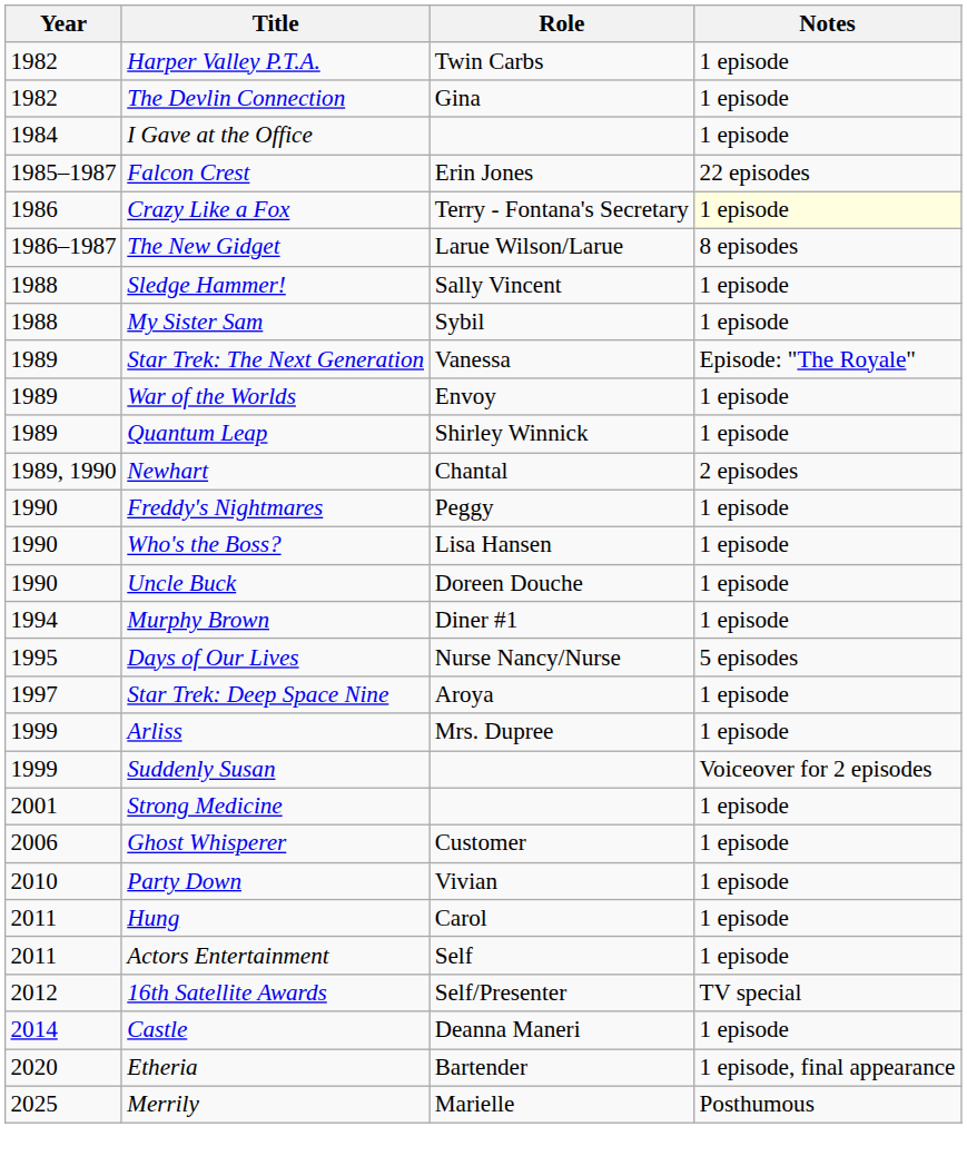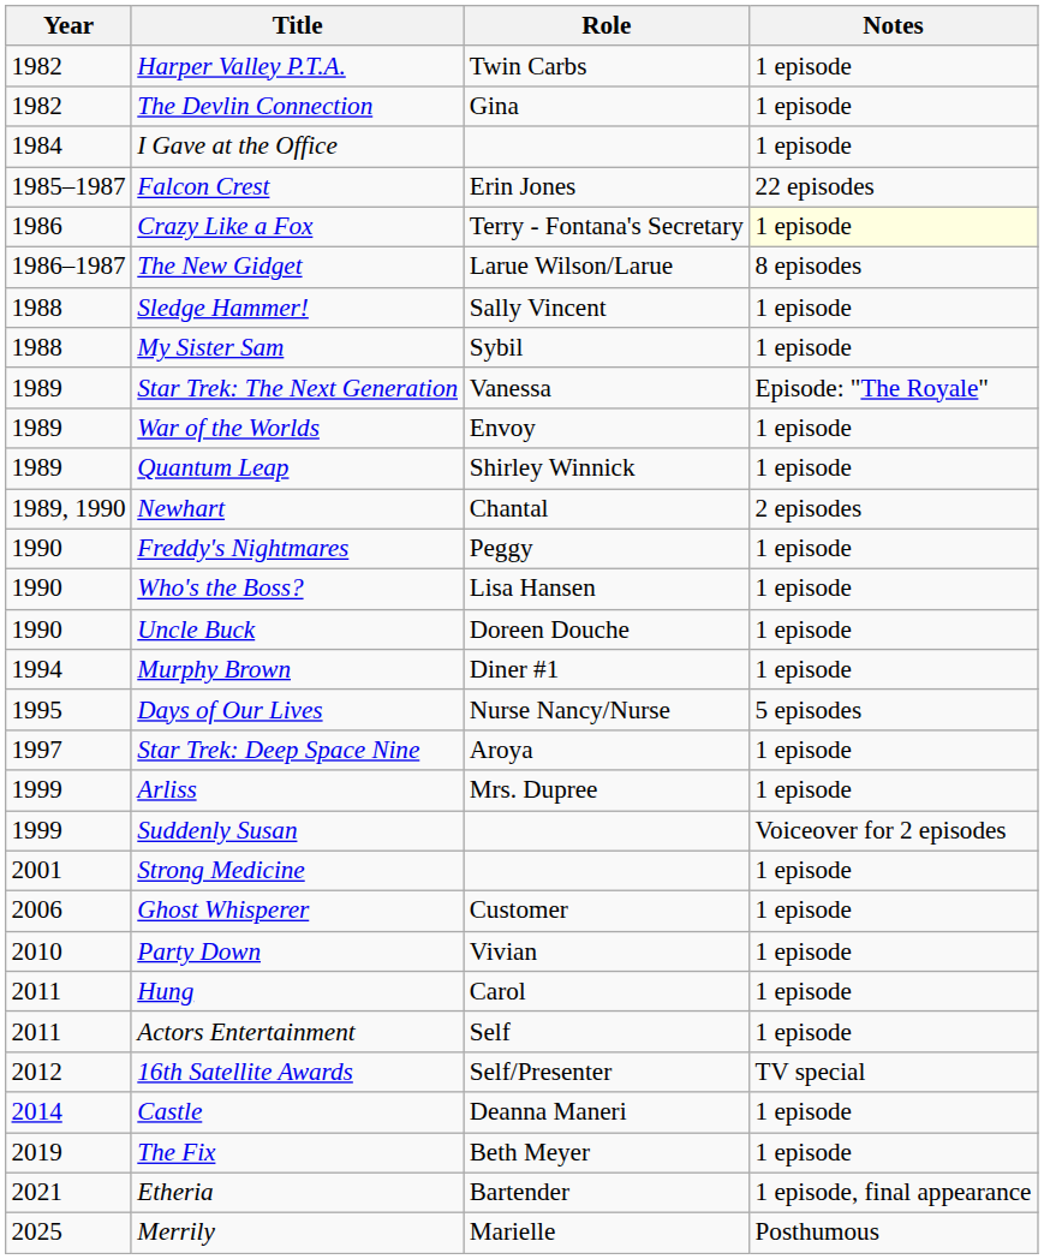+ row: 2019 | The Fix | Beth Meyer | 1 episode
Etheria | Year: 2020 -> 2021
